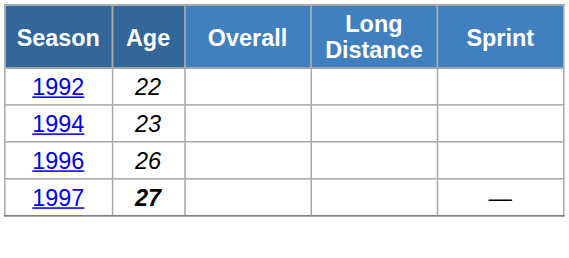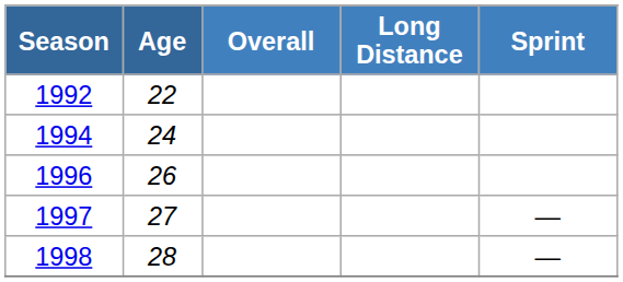1994 | Age: 23 -> 24
1997 | Age: bold -> normal
+ row: 1998 | 28 | —
